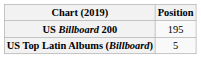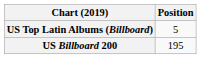rows swapped: US Billboard 200 <-> US Top Latin Albums (Billboard)
